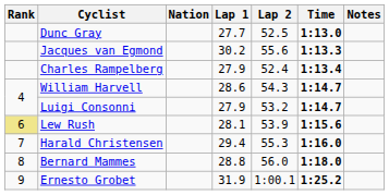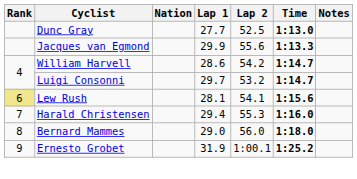Jacques van Egmond | Lap 1: 30.2 -> 29.9
- row: Charles Rampelberg | 27.9 | 52.4 | 1:13.4
William Harvell | Lap 2: 54.3 -> 54.2
Luigi Consonni | Lap 1: 27.9 -> 29.7
Lew Rush | Lap 2: 53.9 -> 54.1
Bernard Mammes | Lap 1: 28.8 -> 29.0
